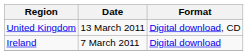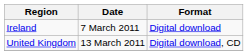rows swapped: Ireland <-> United Kingdom
